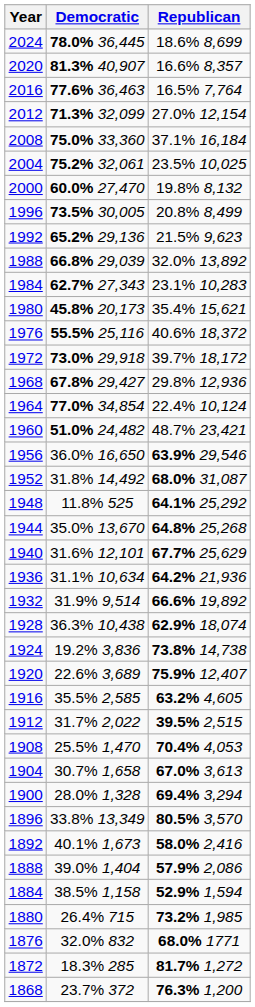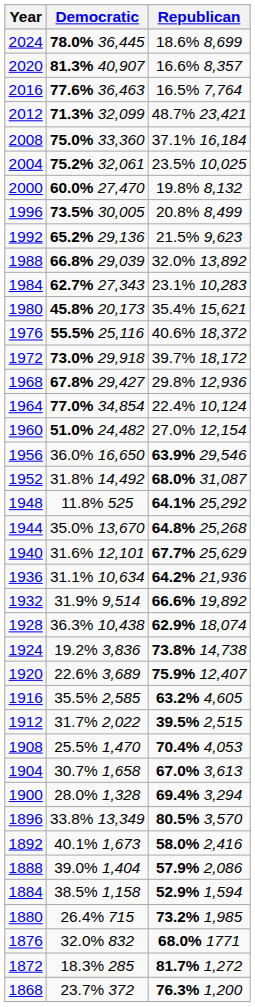2012 | Republican: 27.0% 12,154 -> 48.7% 23,421
1960 | Republican: 48.7% 23,421 -> 27.0% 12,154
